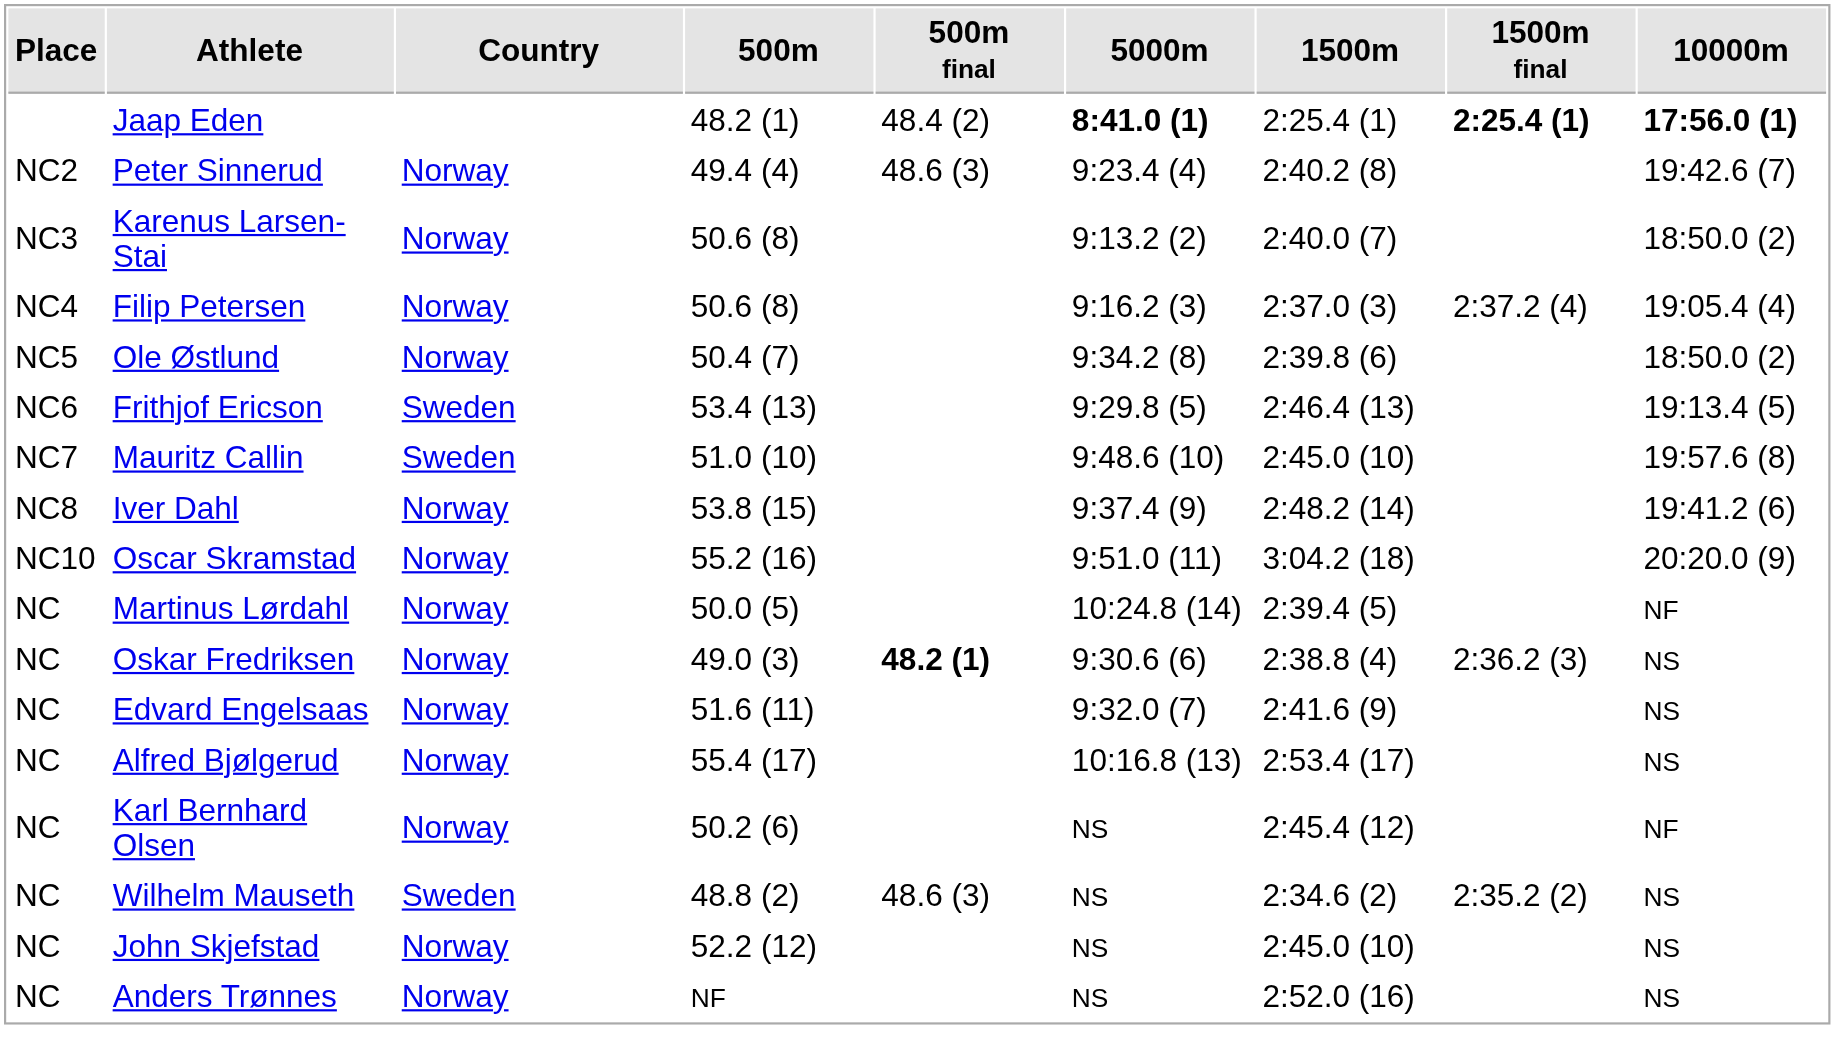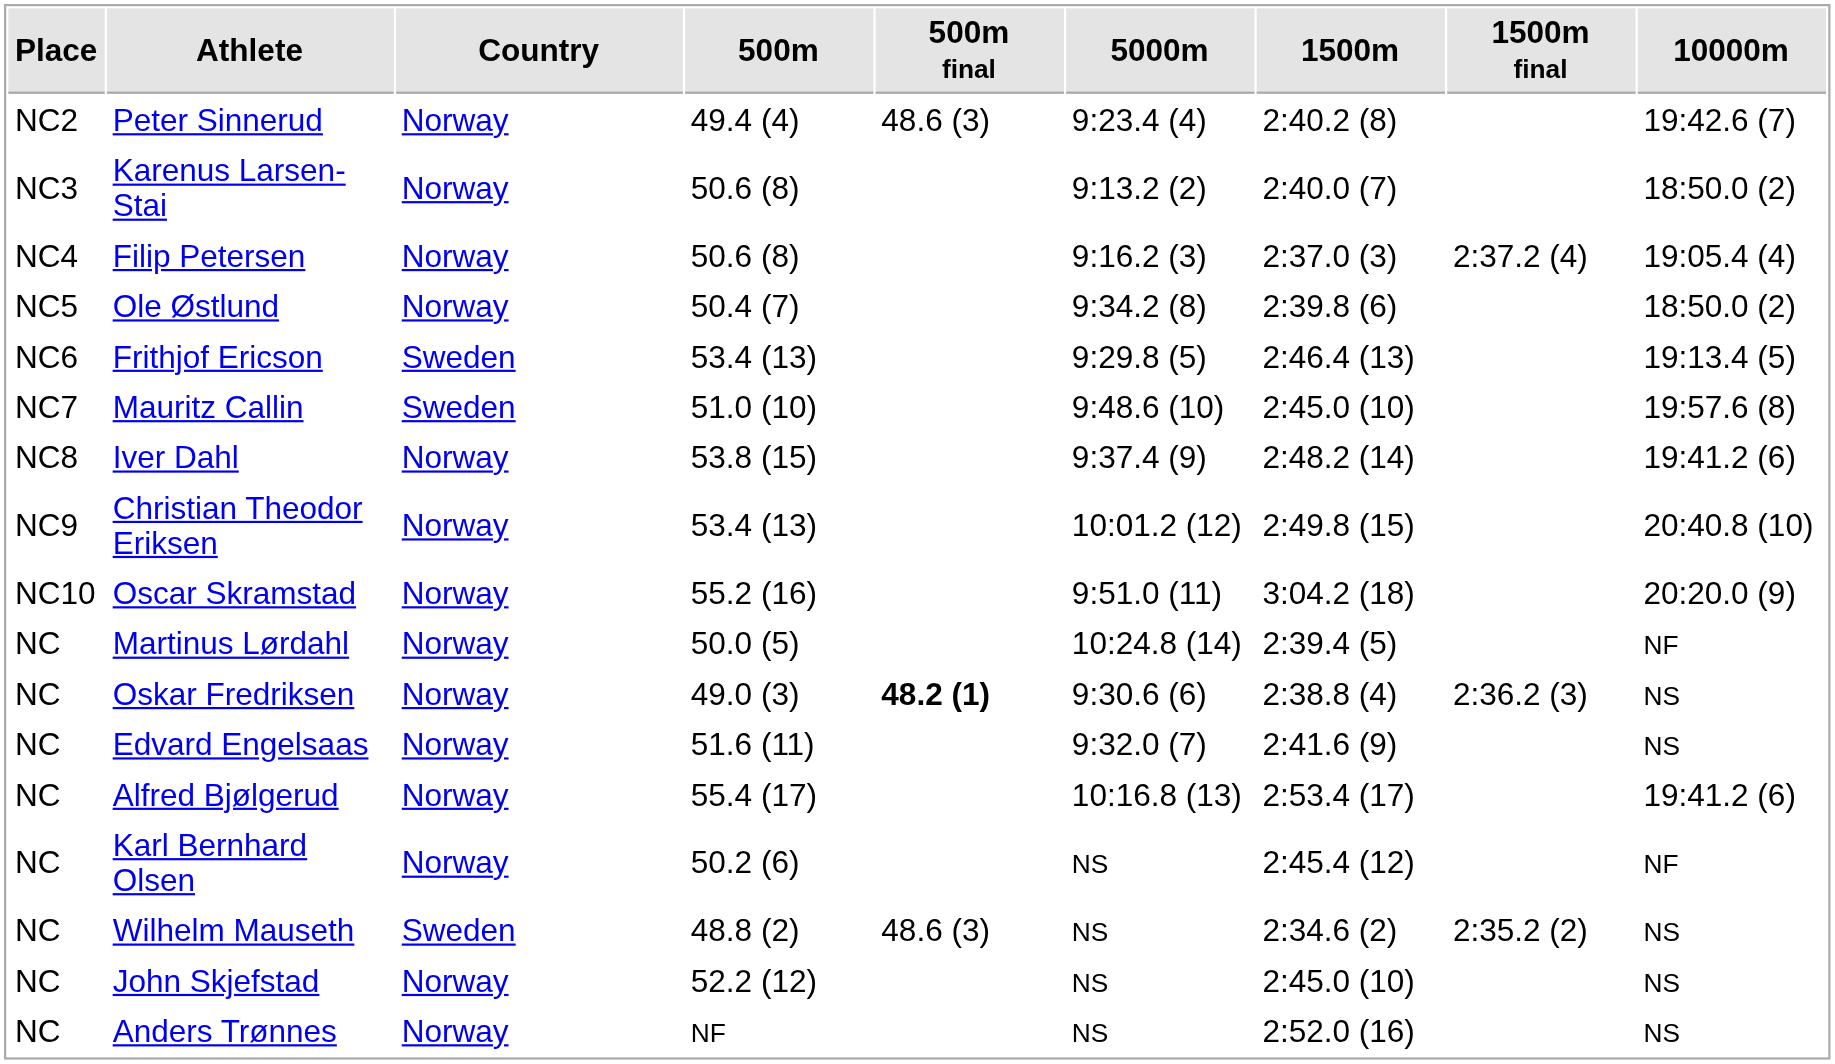- row: Jaap Eden | 48.2 (1) | 48.4 (2) | 8:41.0 (1) | 2:25.4 (1) | 2:25.4 (1) | 17:56.0 (1)
+ row: NC9 | Christian Theodor Eriksen | Norway | 53.4 (13) | 10:01.2 (12) | 2:49.8 (15) | 20:40.8 (10)
Alfred Bjølgerud | 10000m: NS -> 19:41.2 (6)
